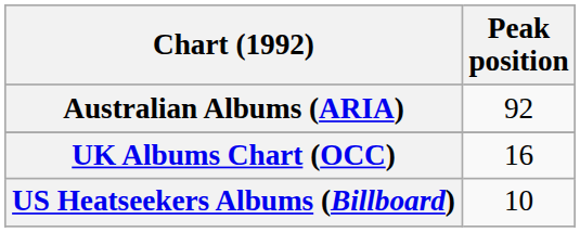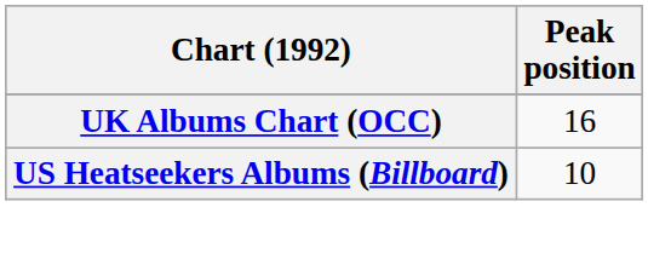- row: Australian Albums (ARIA) | 92
